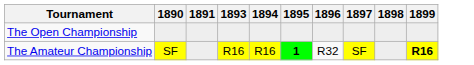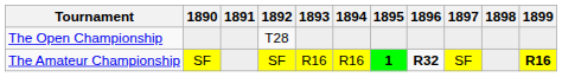+ column: 1892 | T28 | SF
The Amateur Championship | 1896: normal -> bold
